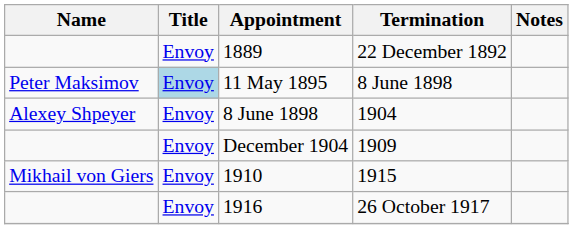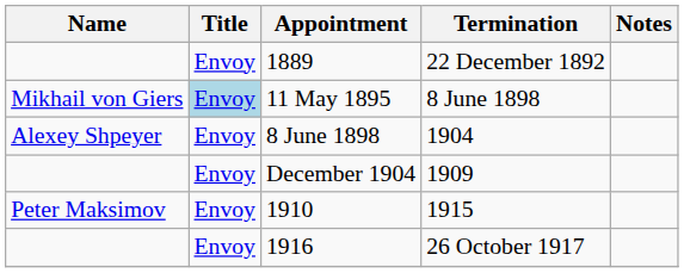11 May 1895 | Name: Peter Maksimov -> Mikhail von Giers
1910 | Name: Mikhail von Giers -> Peter Maksimov
